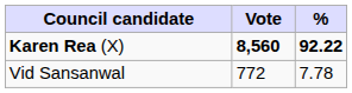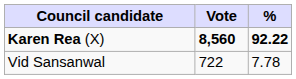Vid Sansanwal | Vote: 772 -> 722
